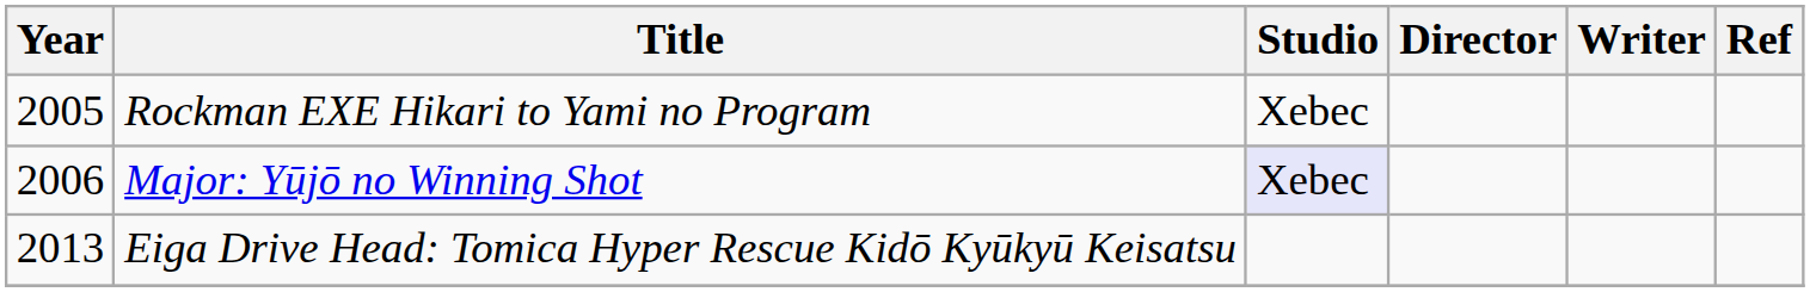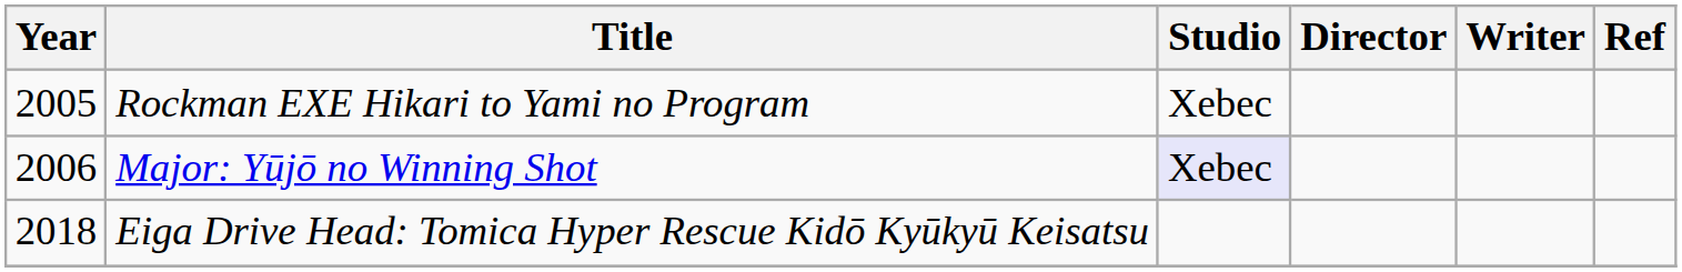Eiga Drive Head: Tomica Hyper Rescue Kidō Kyūkyū Keisatsu | Year: 2013 -> 2018
